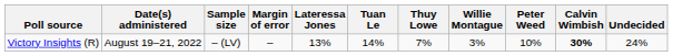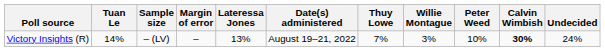columns swapped: Date(s) administered <-> Tuan Le
